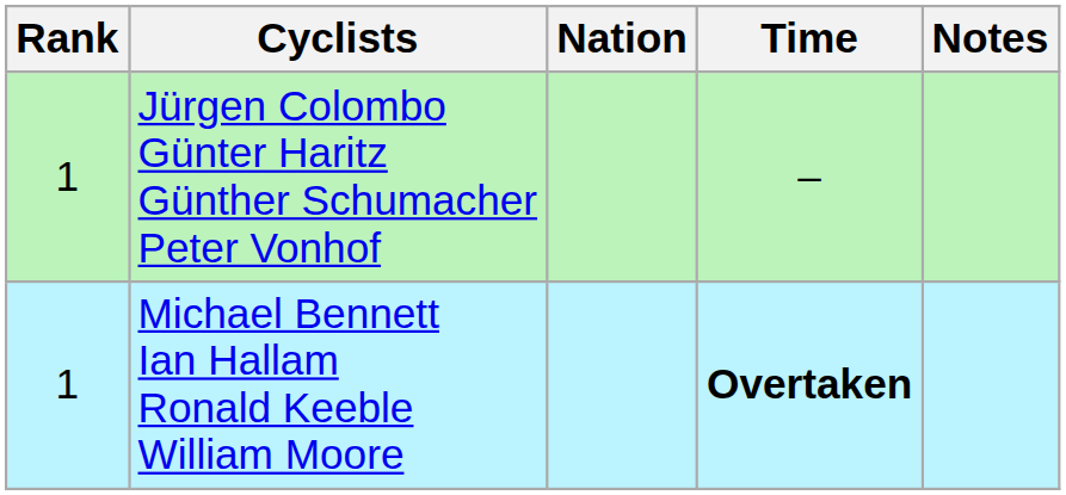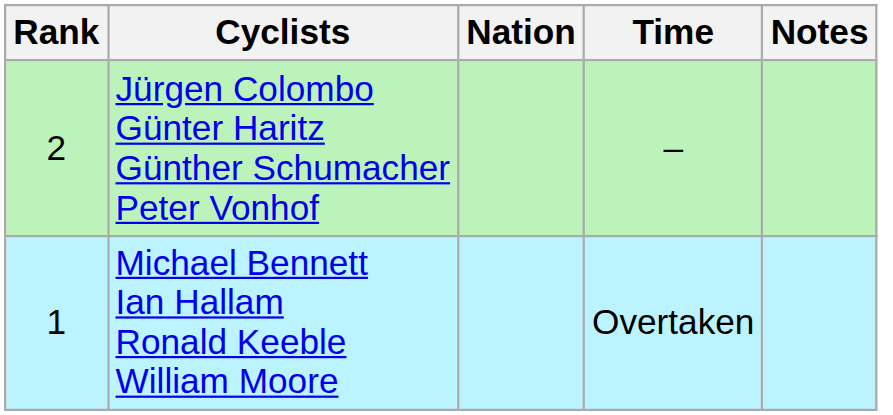Jürgen Colombo Günter Haritz Günther Schumacher Peter Vonhof | Rank: 1 -> 2
Michael Bennett Ian Hallam Ronald Keeble William Moore | Time: bold -> normal
